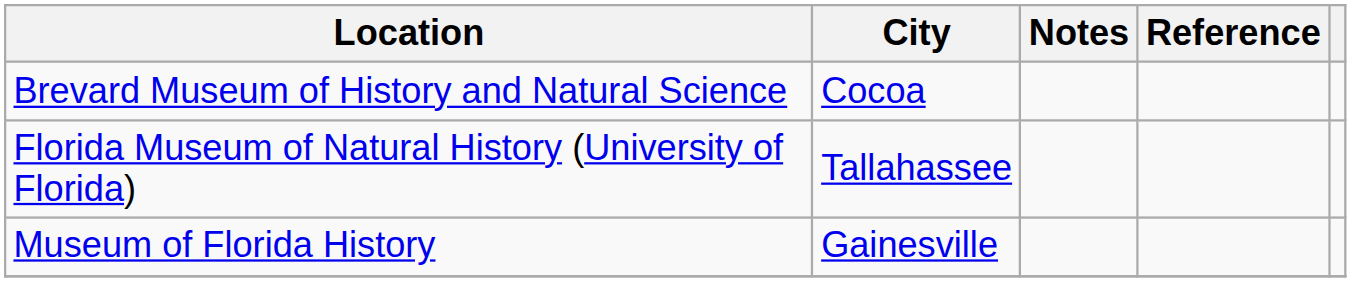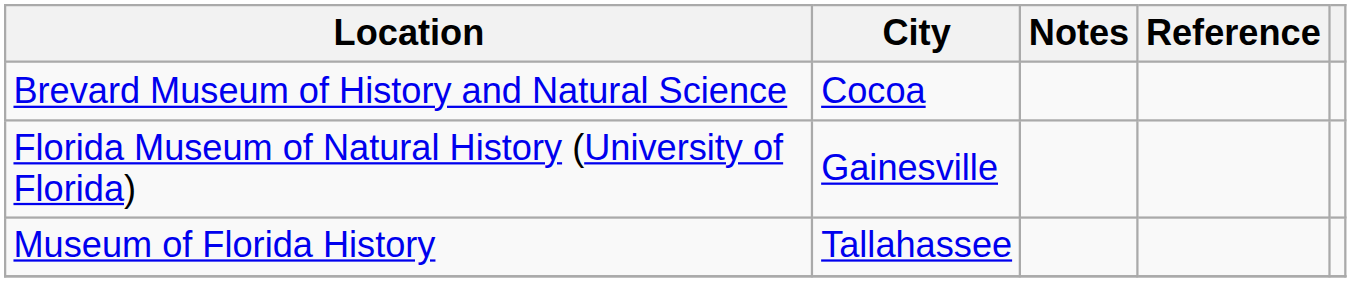Florida Museum of Natural History (University of Florida) | City: Tallahassee -> Gainesville
Museum of Florida History | City: Gainesville -> Tallahassee
